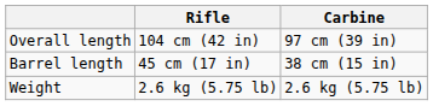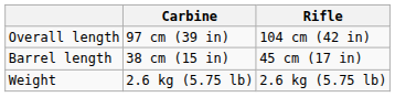columns swapped: Rifle <-> Carbine
